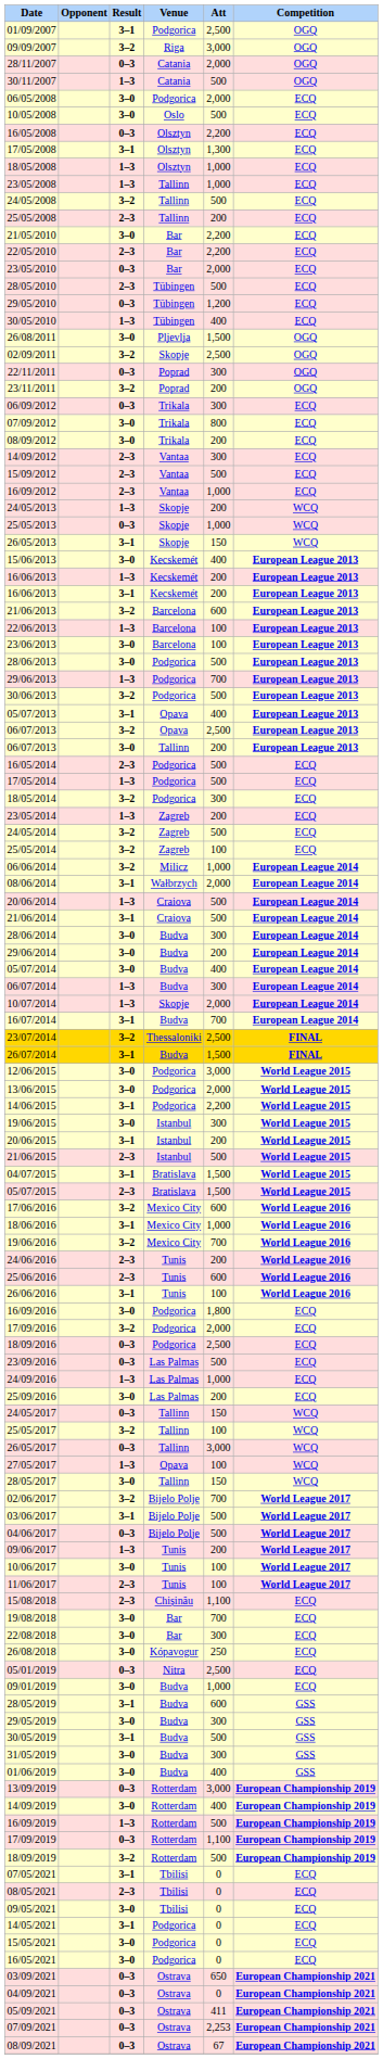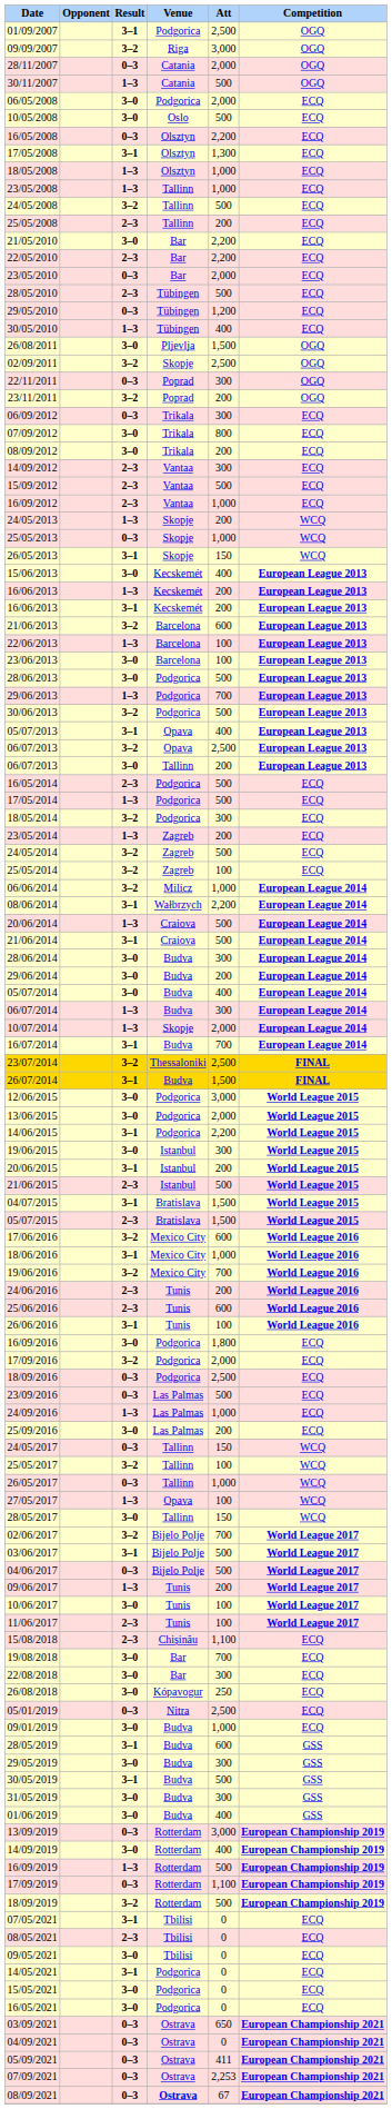08/06/2014 | Att: 2,000 -> 2,200
26/05/2017 | Att: 3,000 -> 1,000
08/09/2021 | Venue: normal -> bold
